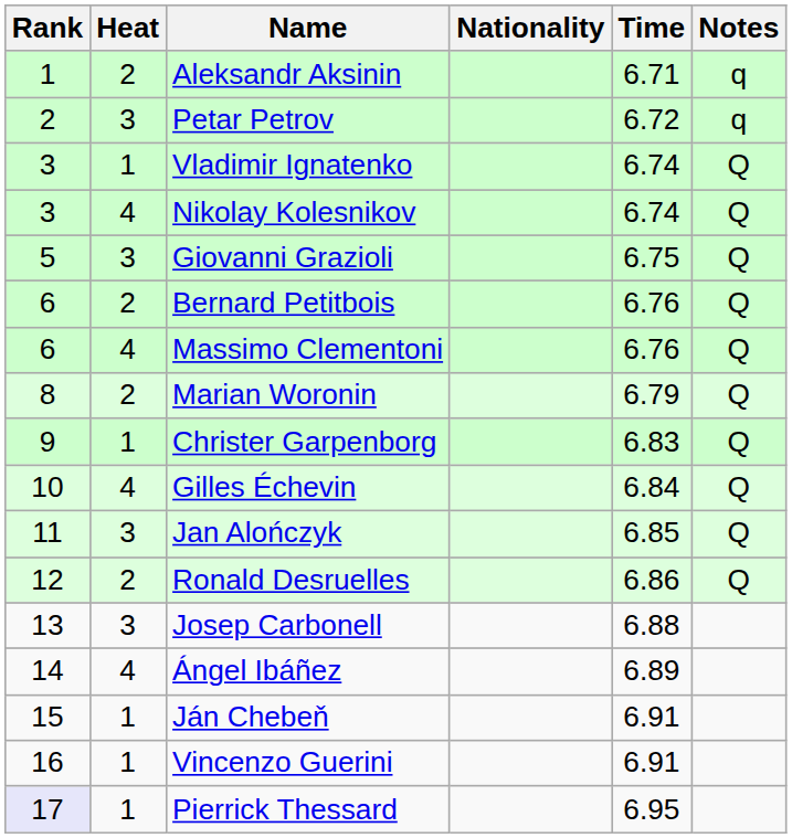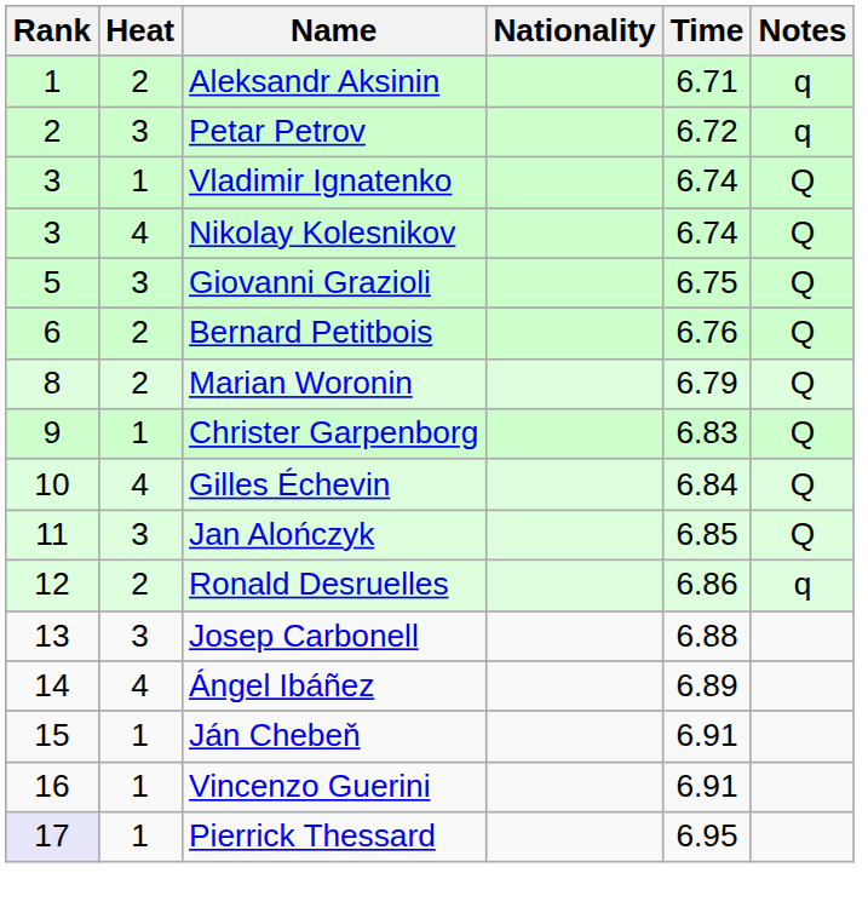- row: 6 | 4 | Massimo Clementoni | 6.76 | Q
Ronald Desruelles | Notes: Q -> q
